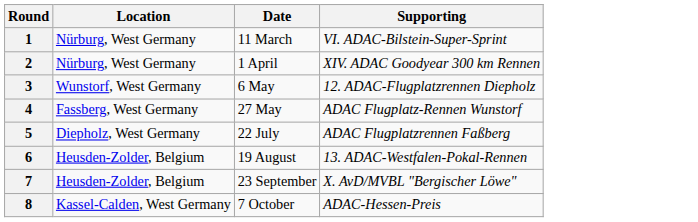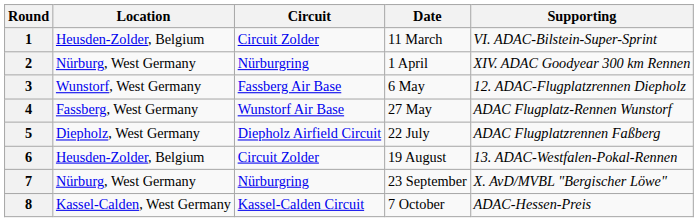+ column: Circuit | Circuit Zolder | Nürburgring | Fassberg Air Base | Wunstorf Air Base | Diepholz Airfield Circuit | Circuit Zolder | Nürburgring | Kassel-Calden Circuit
1 | Location: Nürburg, West Germany -> Heusden-Zolder, Belgium
7 | Location: Heusden-Zolder, Belgium -> Nürburg, West Germany
